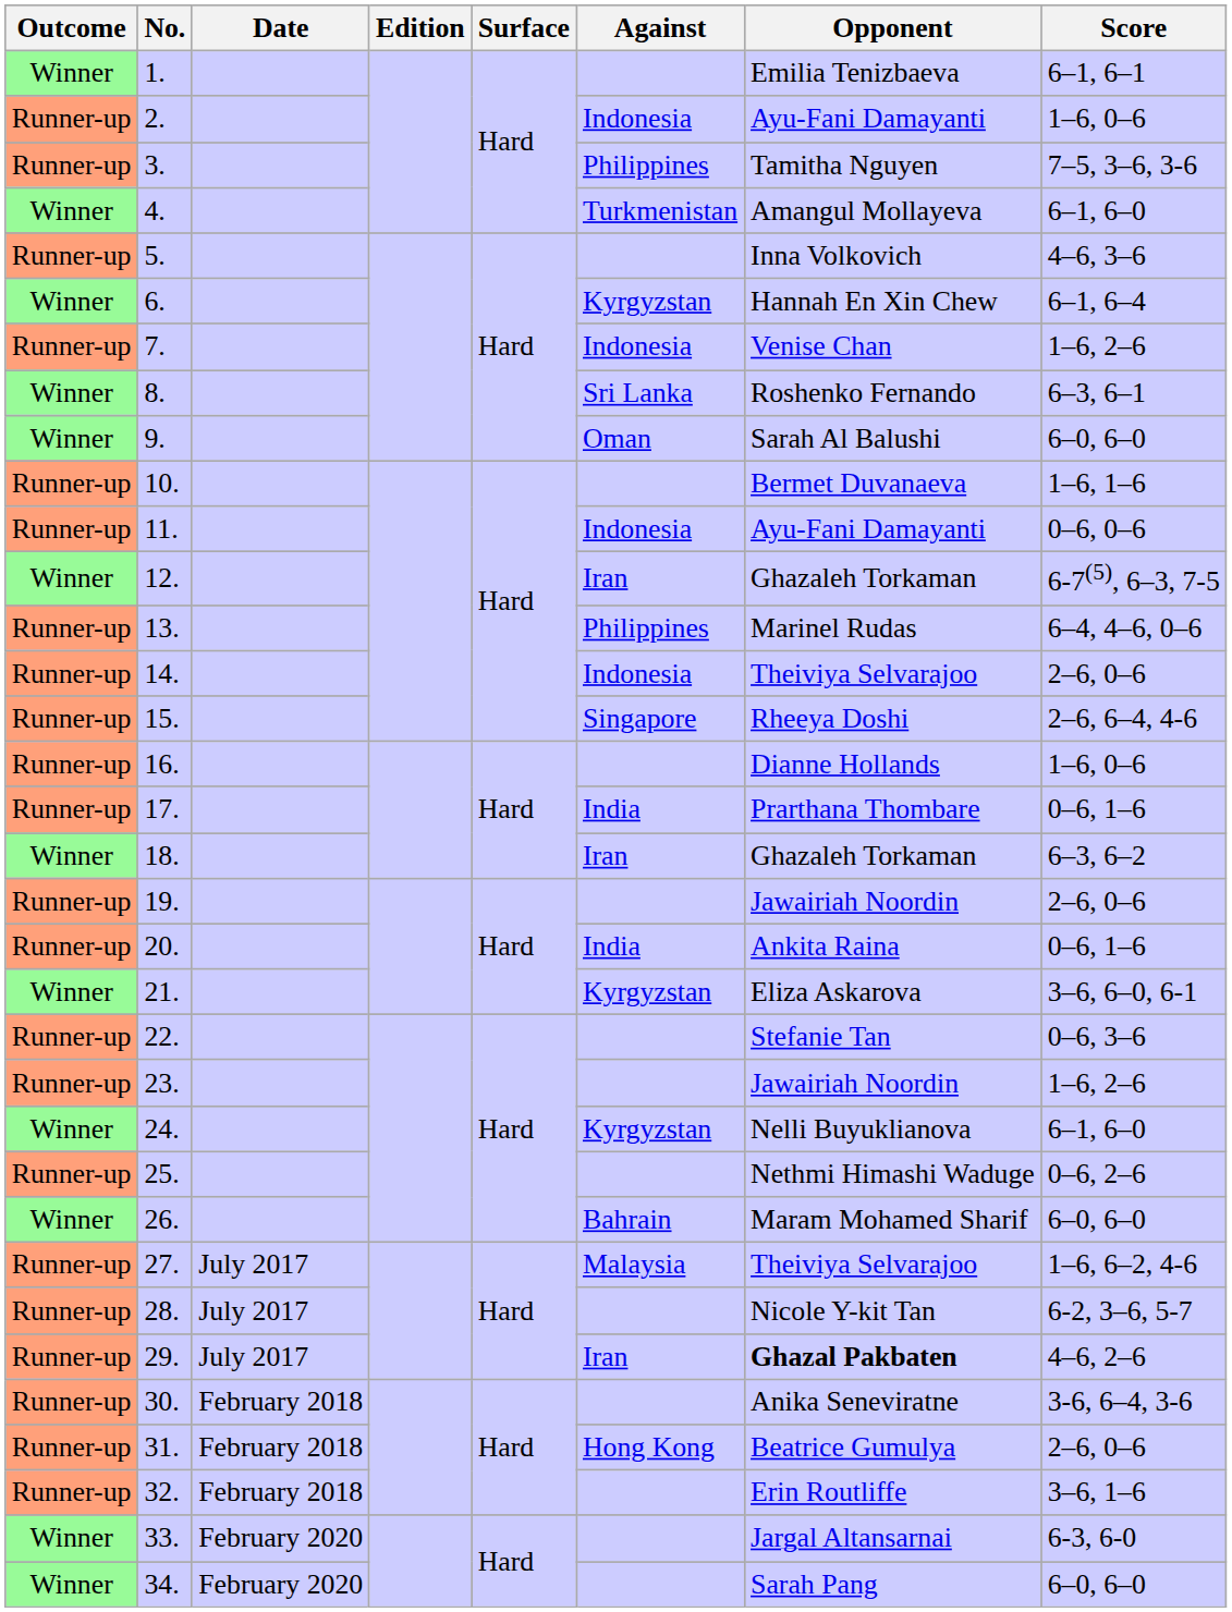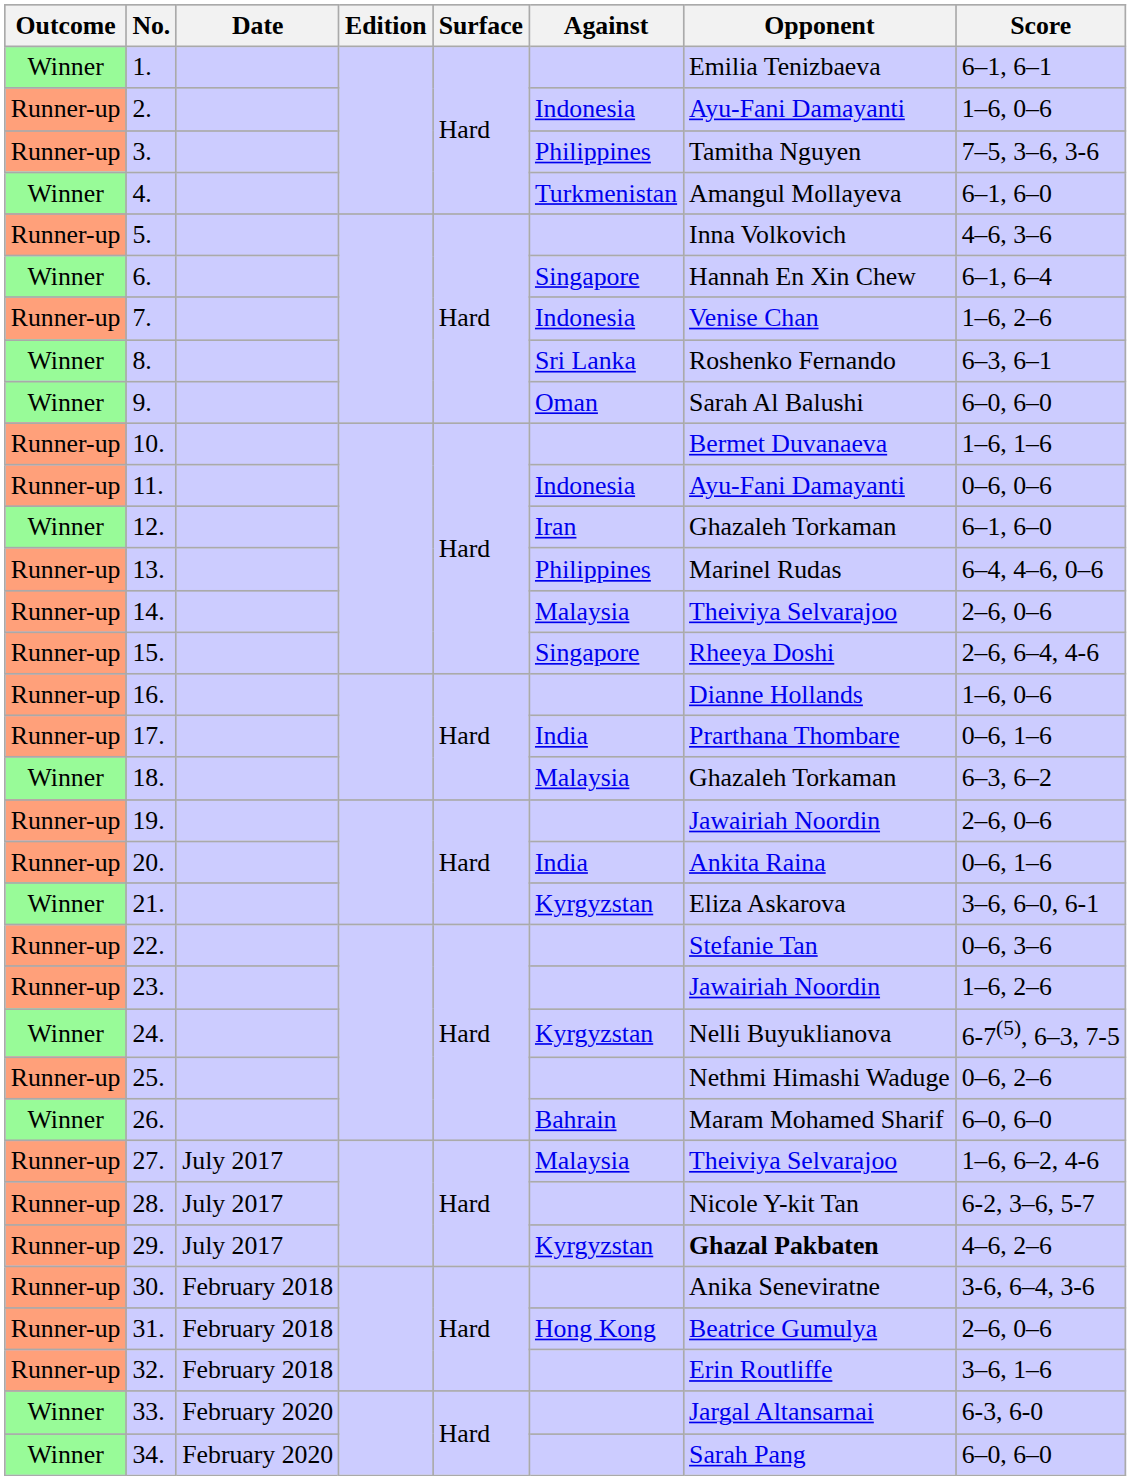6. | Against: Kyrgyzstan -> Singapore
12. | Score: 6-7(5), 6–3, 7-5 -> 6–1, 6–0
14. | Against: Indonesia -> Malaysia
18. | Against: Iran -> Malaysia
24. | Score: 6–1, 6–0 -> 6-7(5), 6–3, 7-5
29. | Against: Iran -> Kyrgyzstan
